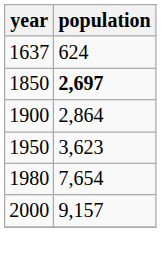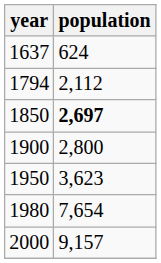+ row: 1794 | 2,112
1900 | population: 2,864 -> 2,800
